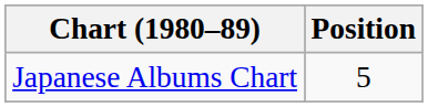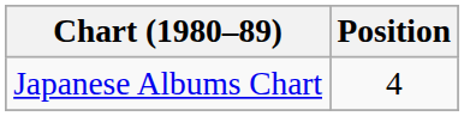Japanese Albums Chart | Position: 5 -> 4
